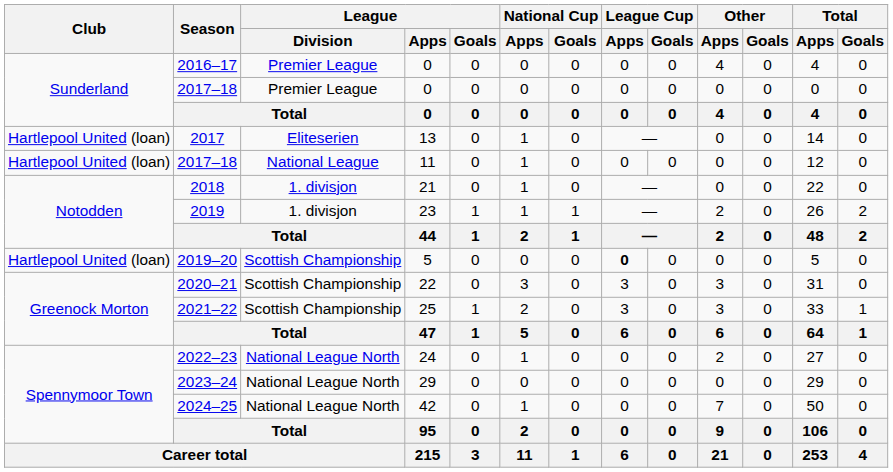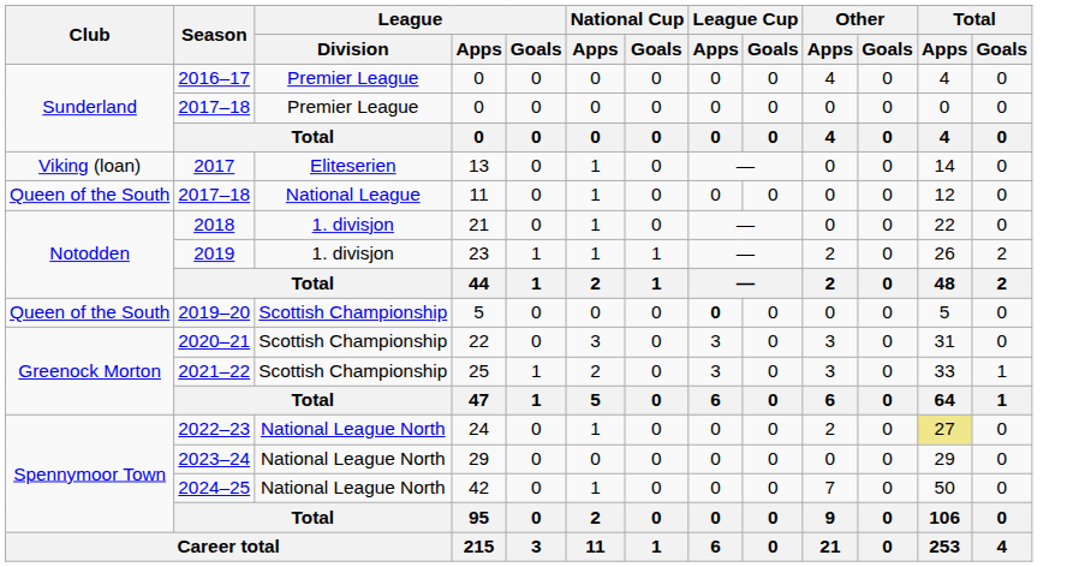2017 | Club: Hartlepool United (loan) -> Viking (loan)
2017–18 / 11 | Club: Hartlepool United (loan) -> Queen of the South
2019–20 | Club: Hartlepool United (loan) -> Queen of the South
2022–23 | Total / Apps: no background -> khaki background
